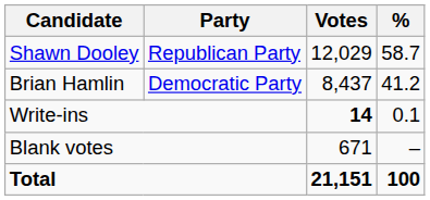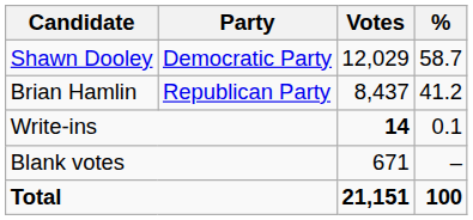Shawn Dooley | Party: Republican Party -> Democratic Party
Brian Hamlin | Party: Democratic Party -> Republican Party
